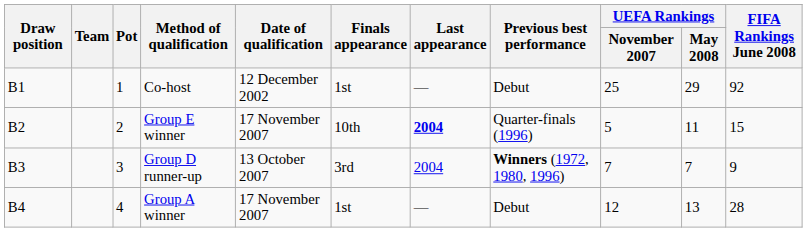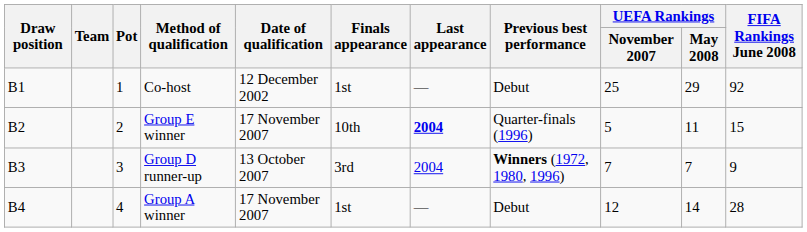Group A winner | UEFA Rankings / May 2008: 13 -> 14
